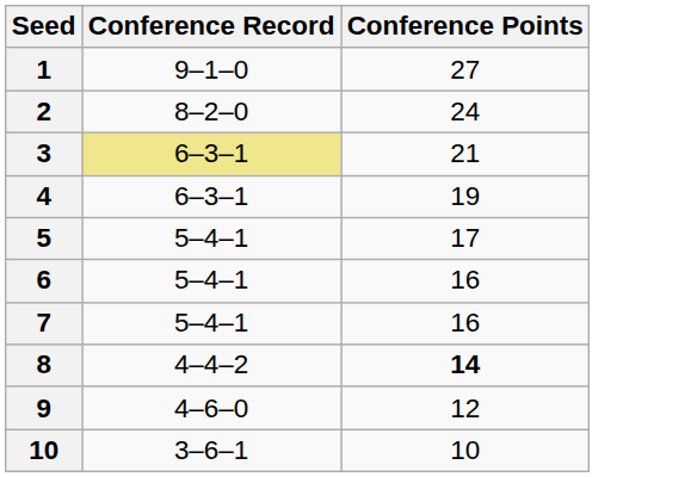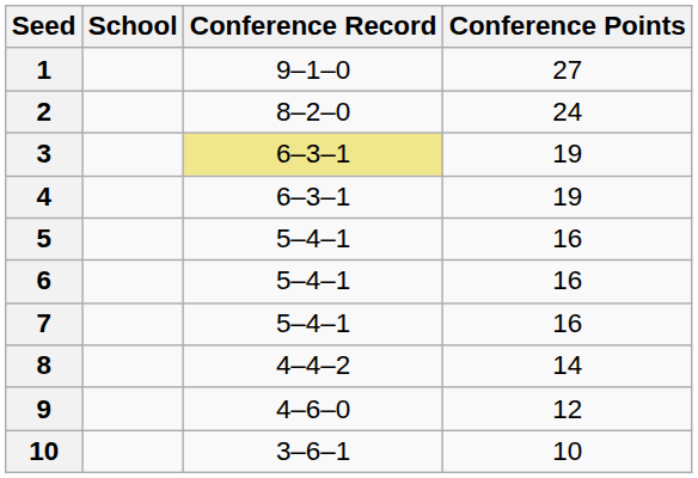+ column: School
3 | Conference Points: 21 -> 19
5 | Conference Points: 17 -> 16
8 | Conference Points: bold -> normal
